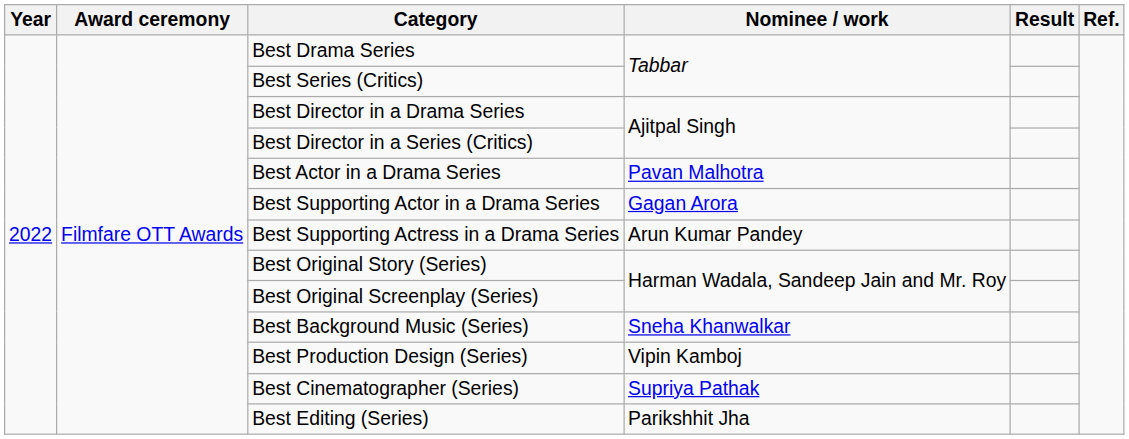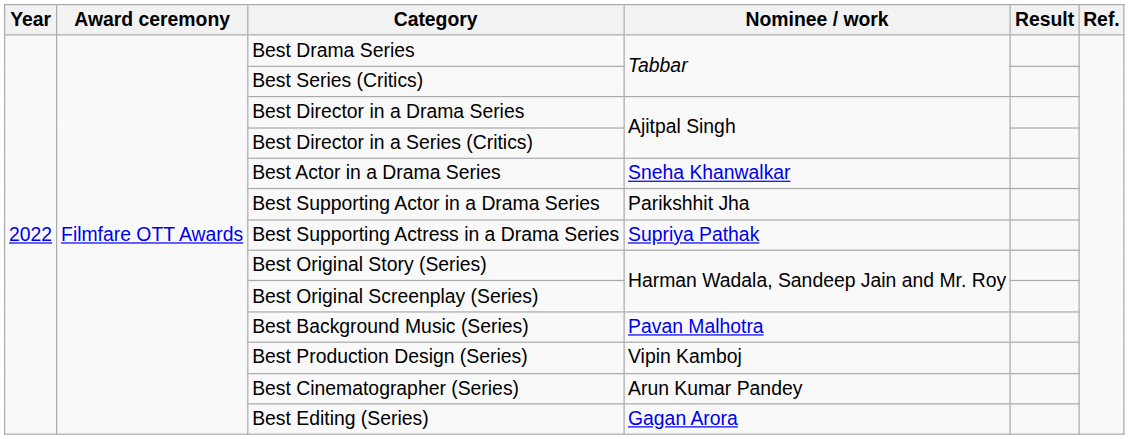Best Actor in a Drama Series | Nominee / work: Pavan Malhotra -> Sneha Khanwalkar
Best Supporting Actor in a Drama Series | Nominee / work: Gagan Arora -> Parikshhit Jha
Best Supporting Actress in a Drama Series | Nominee / work: Arun Kumar Pandey -> Supriya Pathak
Best Background Music (Series) | Nominee / work: Sneha Khanwalkar -> Pavan Malhotra
Best Cinematographer (Series) | Nominee / work: Supriya Pathak -> Arun Kumar Pandey
Best Editing (Series) | Nominee / work: Parikshhit Jha -> Gagan Arora
